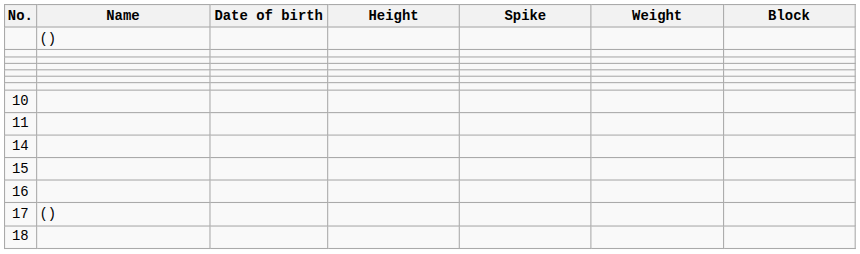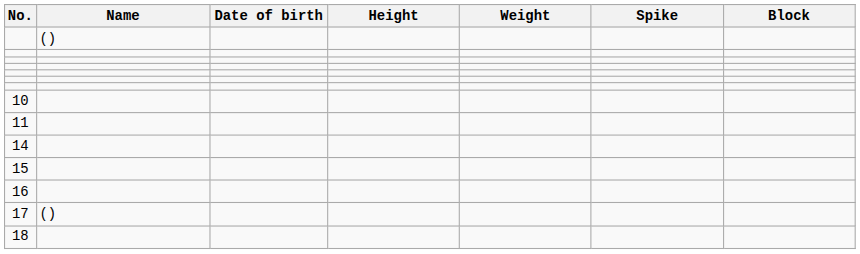columns swapped: Weight <-> Spike
